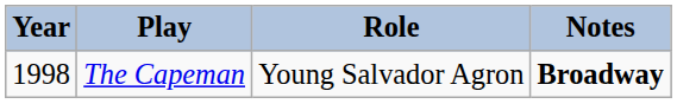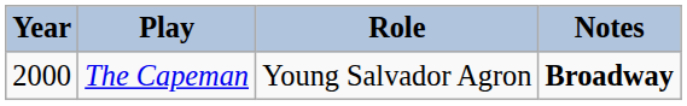The Capeman | Year: 1998 -> 2000
